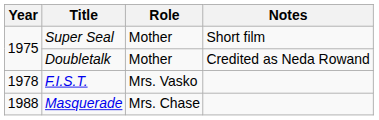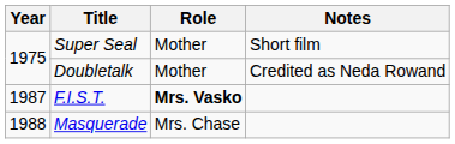F.I.S.T. | Year: 1978 -> 1987
F.I.S.T. | Role: normal -> bold
